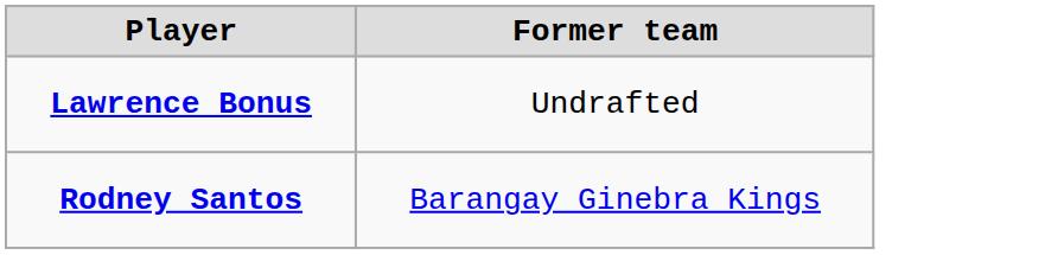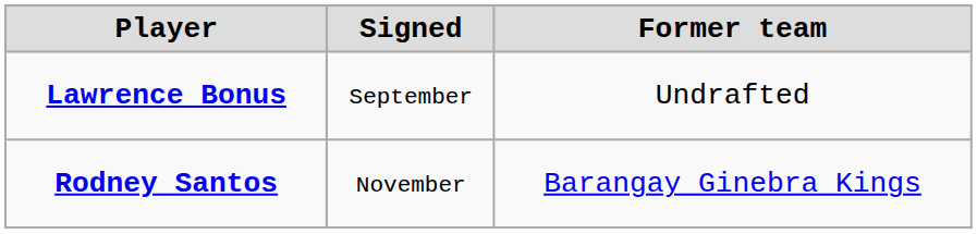+ column: Signed | September | November
